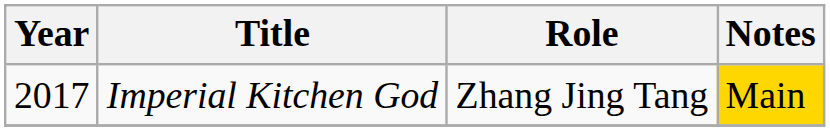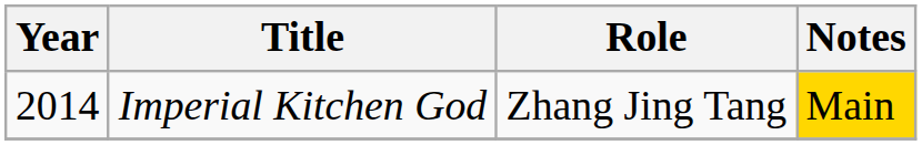Imperial Kitchen God | Year: 2017 -> 2014
